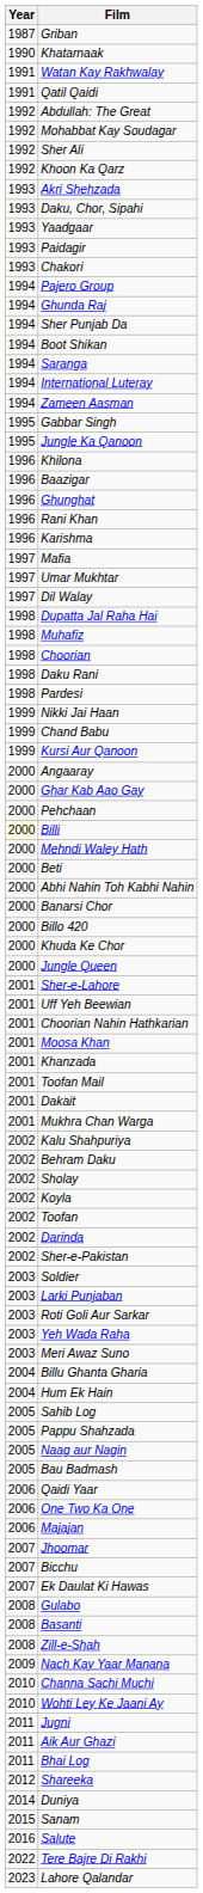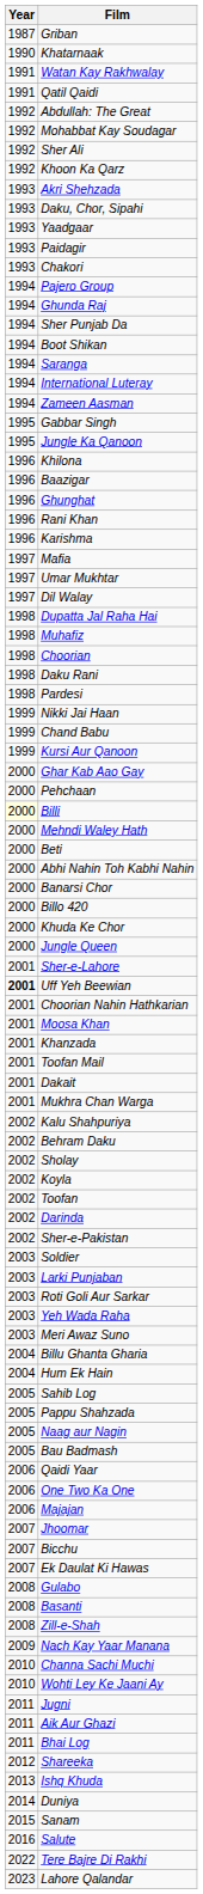- row: 2000 | Angaaray
Uff Yeh Beewian | Year: normal -> bold
+ row: 2013 | Ishq Khuda
